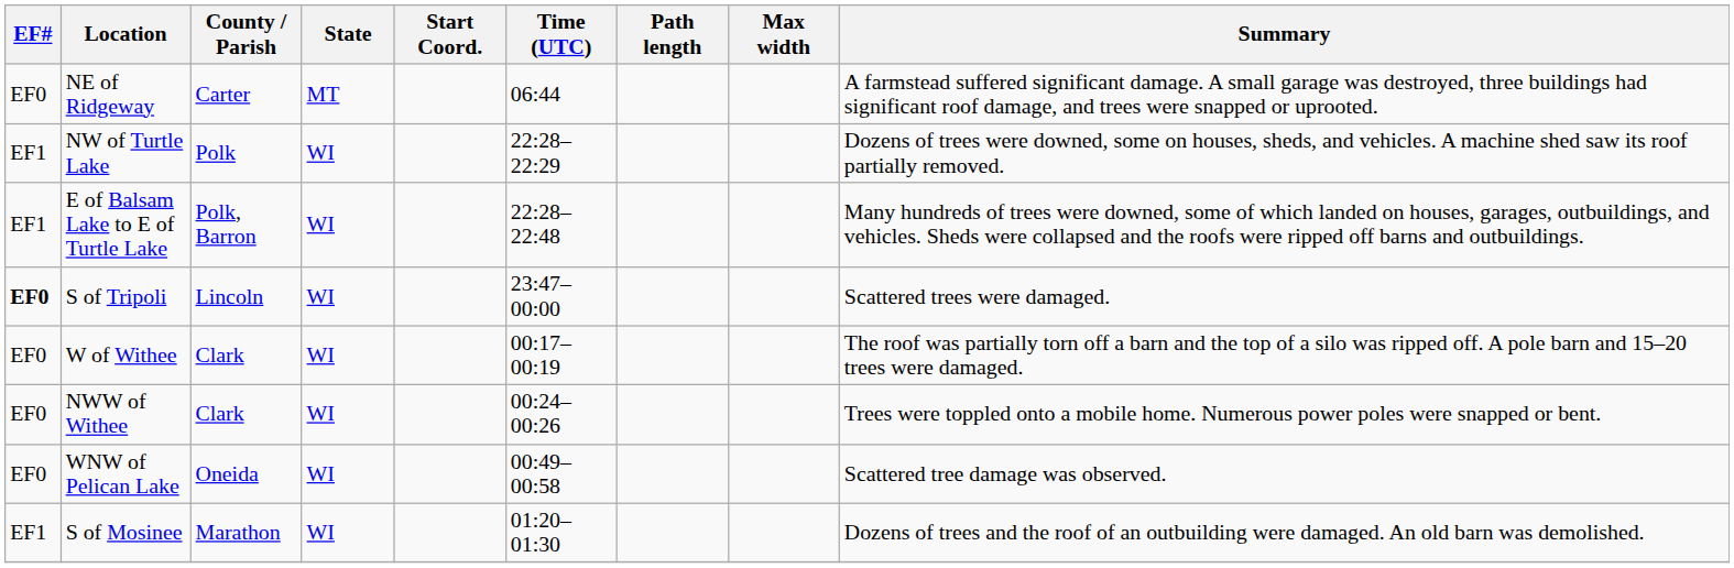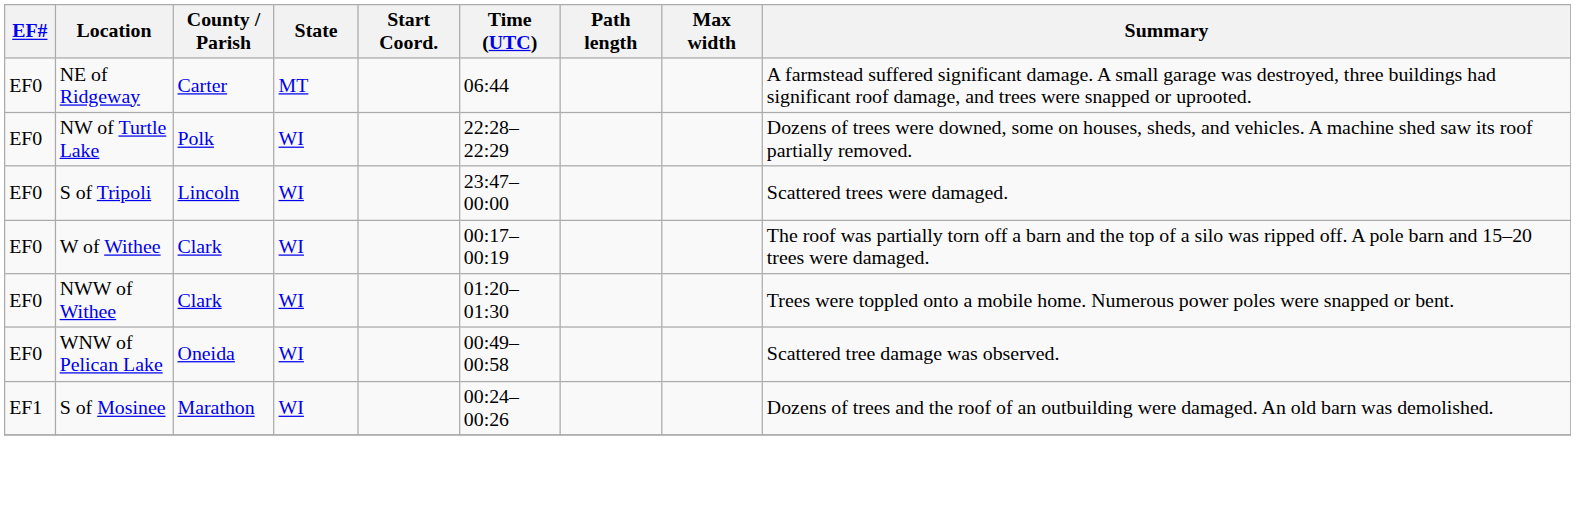NW of Turtle Lake | EF#: EF1 -> EF0
- row: EF1 | E of Balsam Lake to E of Turtle Lake | Polk, Barron | WI | 22:28–22:48 | Many hundreds of trees were downed, some of which landed on houses, garages, outbuildings, and vehicles. Sheds were collapsed and the roofs were ripped off barns and outbuildings.
S of Tripoli | EF#: bold -> normal
NWW of Withee | Time (UTC): 00:24–00:26 -> 01:20–01:30
S of Mosinee | Time (UTC): 01:20–01:30 -> 00:24–00:26
